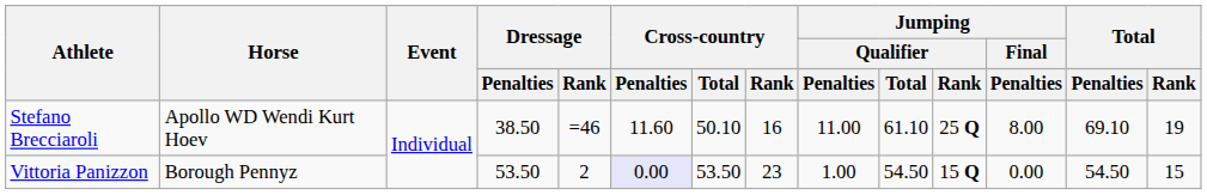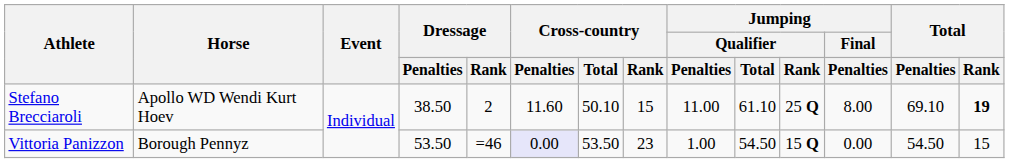Stefano Brecciaroli | Dressage / Rank: =46 -> 2
Stefano Brecciaroli | Cross-country / Rank: 16 -> 15
Stefano Brecciaroli | Total / Rank: normal -> bold
Vittoria Panizzon | Dressage / Rank: 2 -> =46
